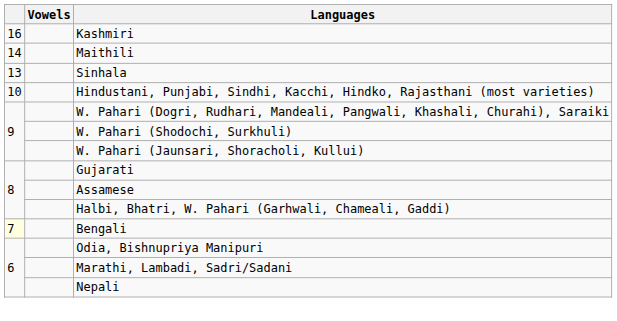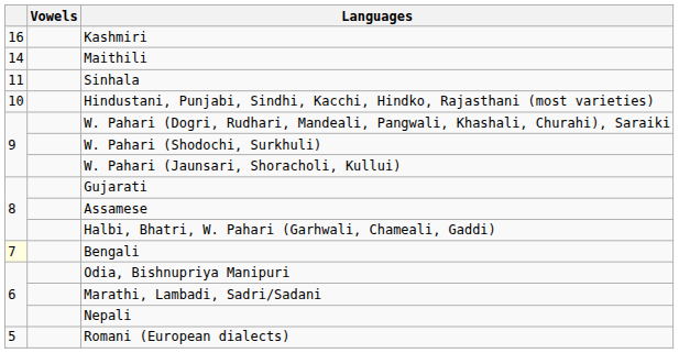Sinhala | column 1: 13 -> 11
+ row: 5 | Romani (European dialects)
